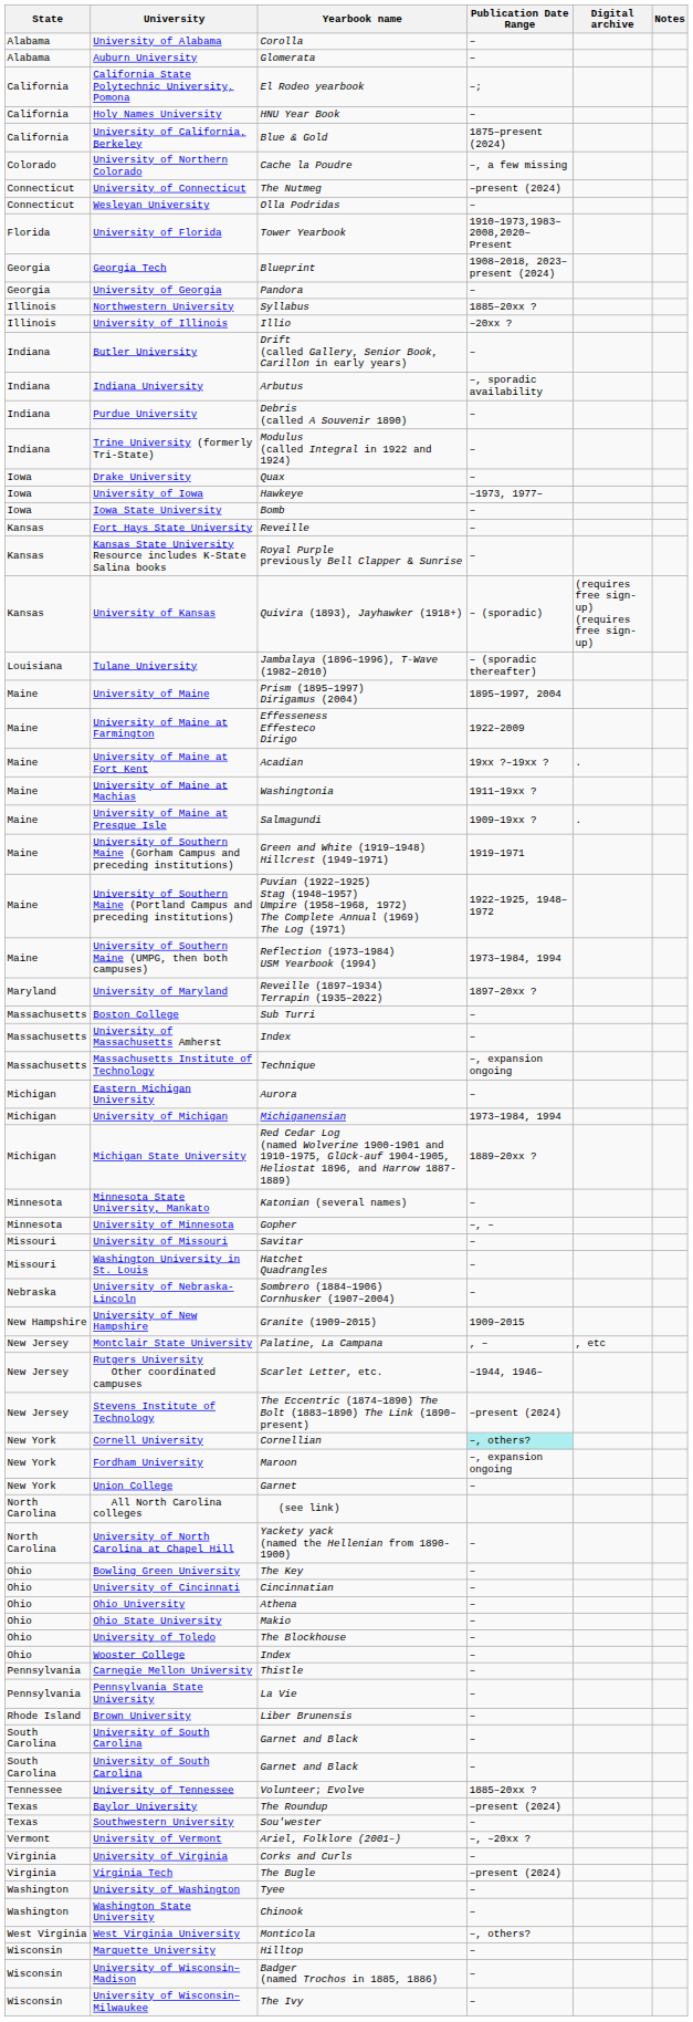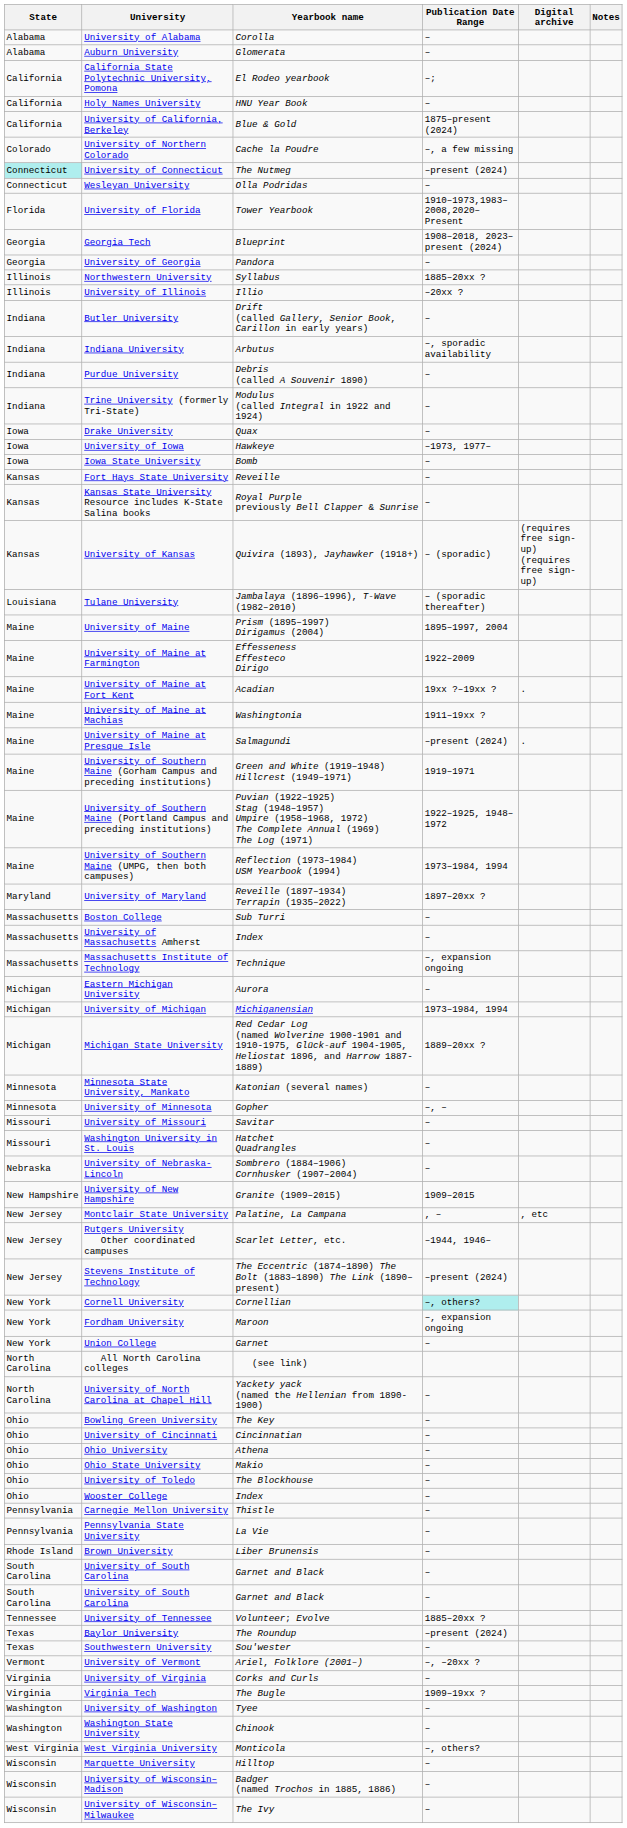University of Connecticut | State: no background -> paleturquoise background
University of Maine at Presque Isle | Publication Date Range: 1909–19xx ? -> –present (2024)
Virginia Tech | Publication Date Range: –present (2024) -> 1909–19xx ?
